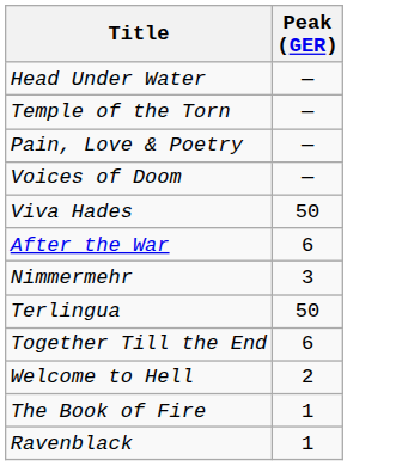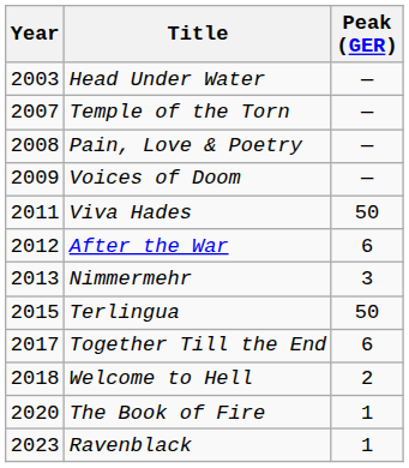+ column: Year | 2003 | 2007 | 2008 | 2009 | 2011 | 2012 | 2013 | 2015 | 2017 | 2018 | 2020 | 2023
